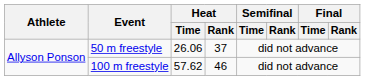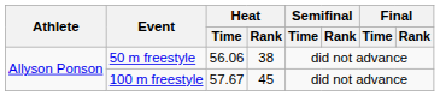50 m freestyle | Heat / Time: 26.06 -> 56.06
50 m freestyle | Heat / Rank: 37 -> 38
100 m freestyle | Heat / Time: 57.62 -> 57.67
100 m freestyle | Heat / Rank: 46 -> 45
